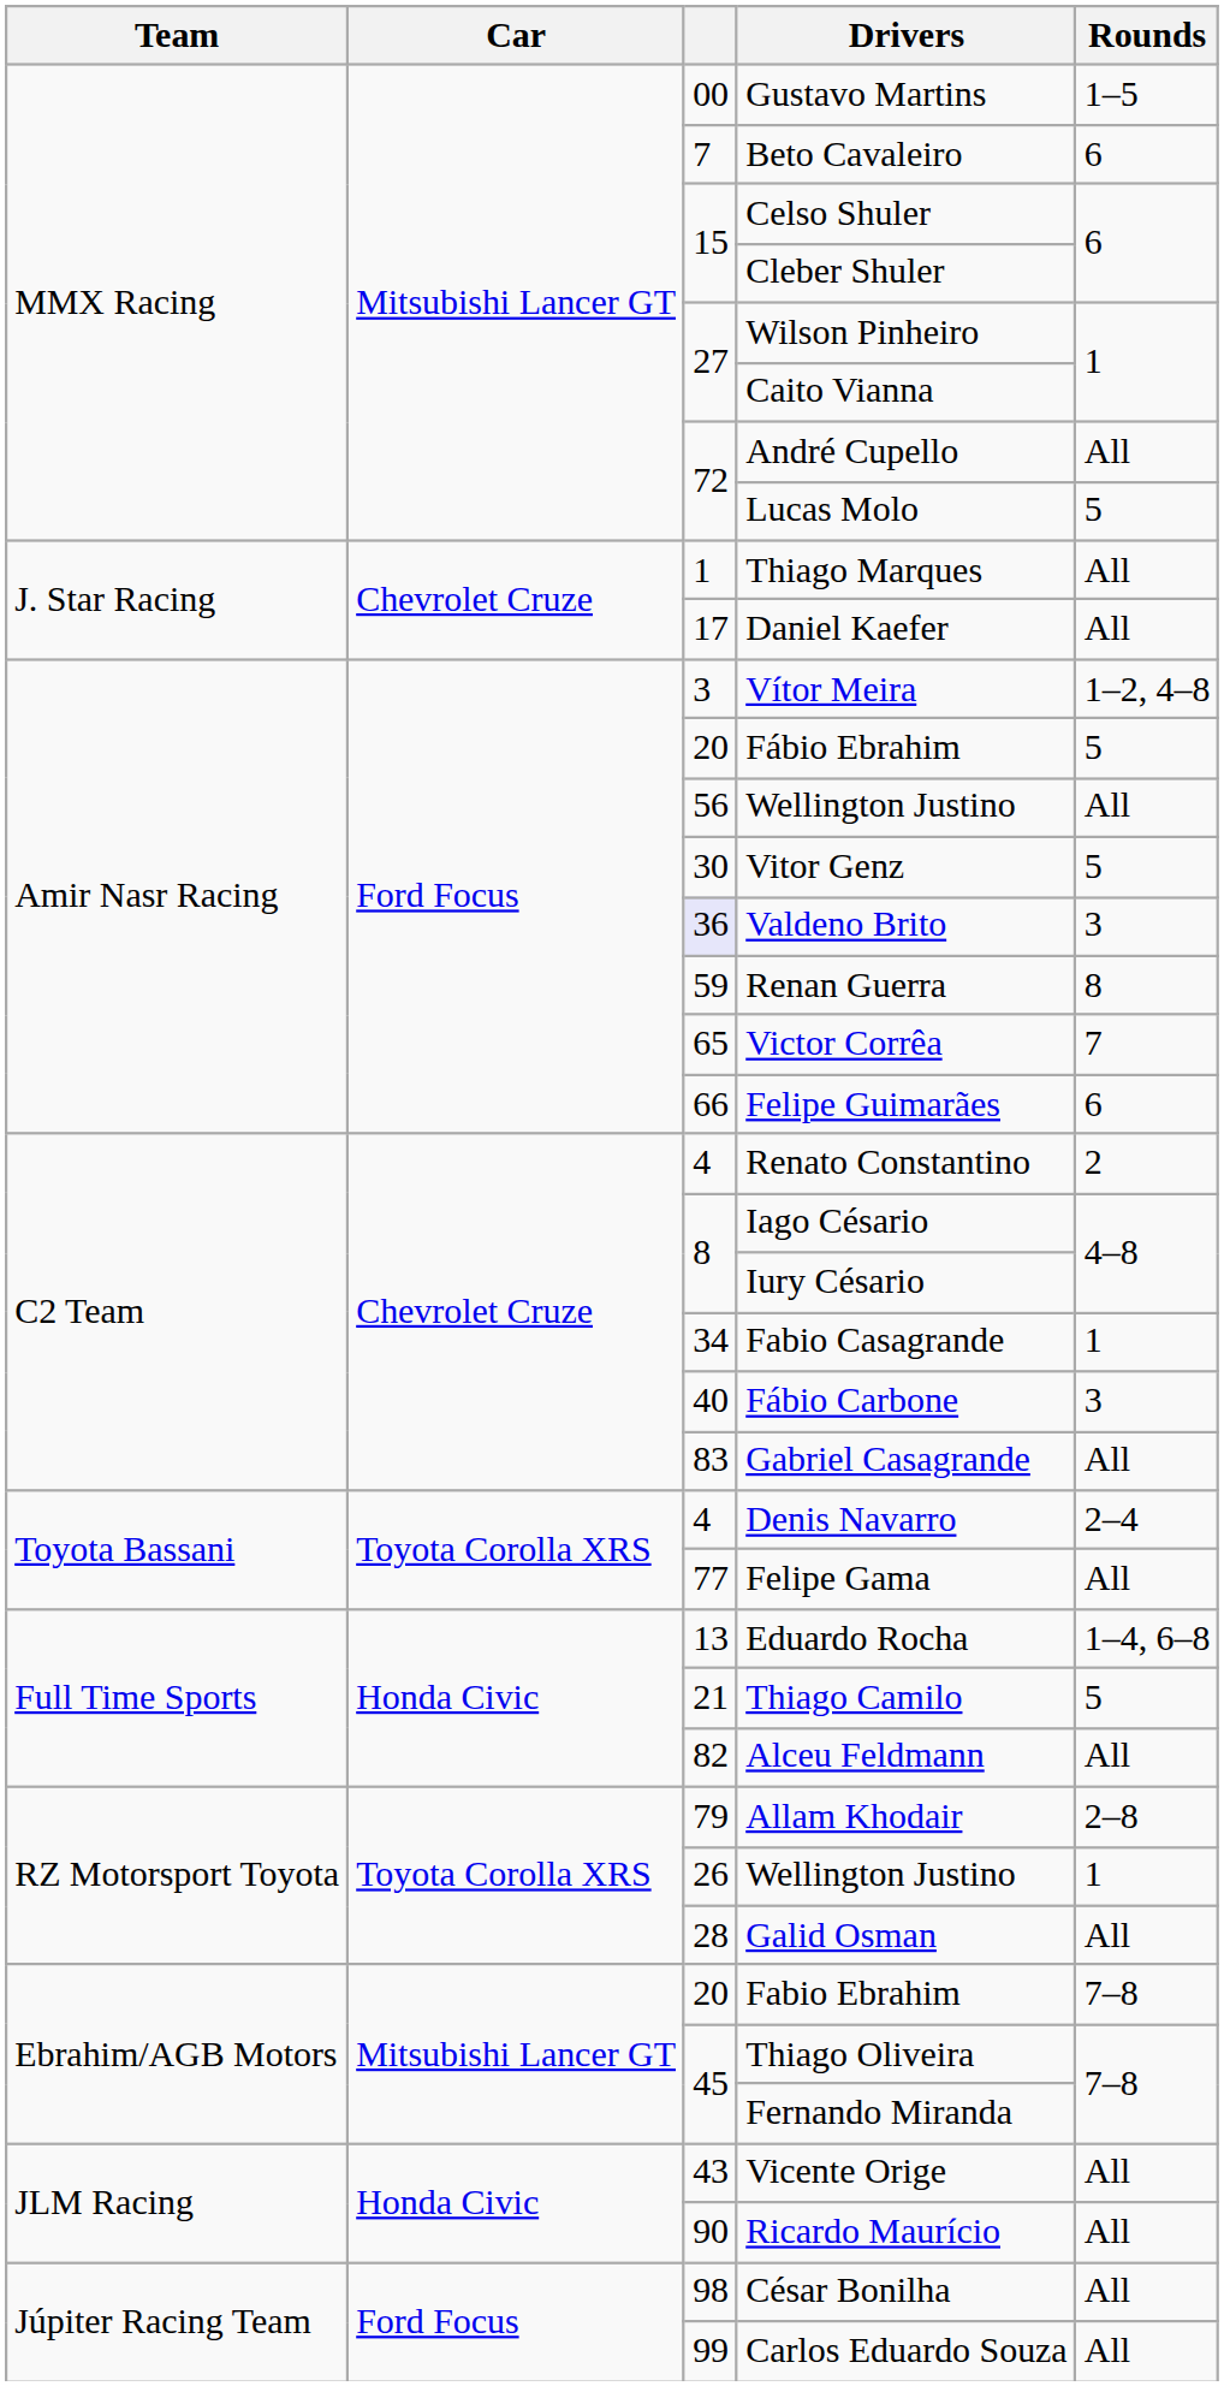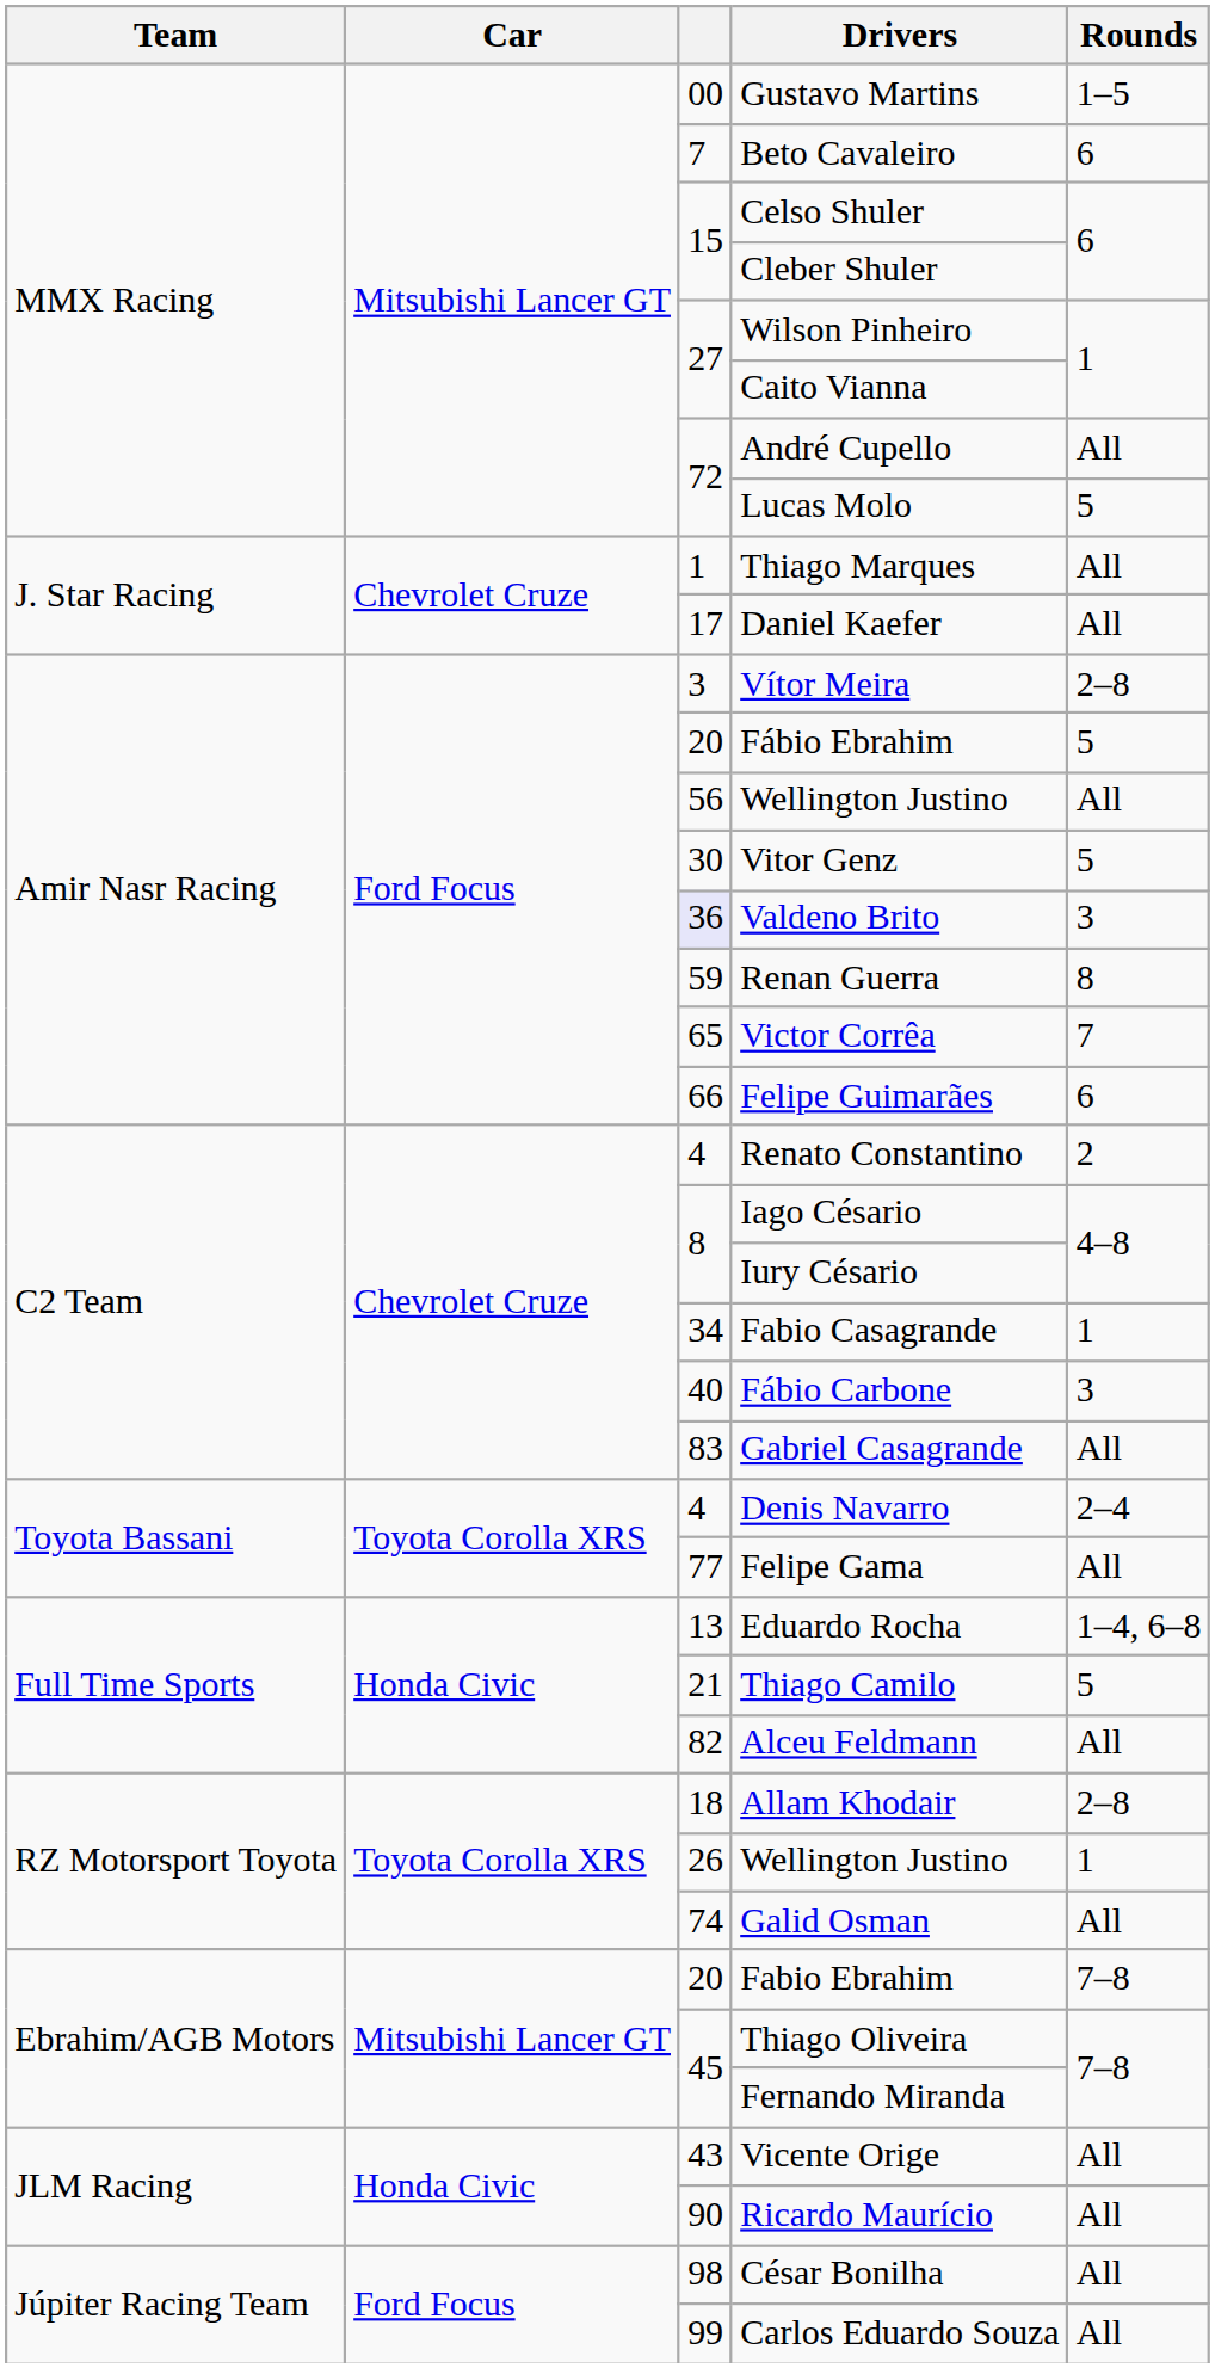Vítor Meira | Rounds: 1–2, 4–8 -> 2–8
Allam Khodair | column 3: 79 -> 18
Galid Osman | column 3: 28 -> 74
